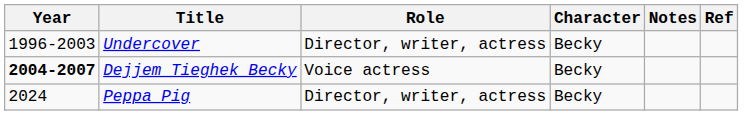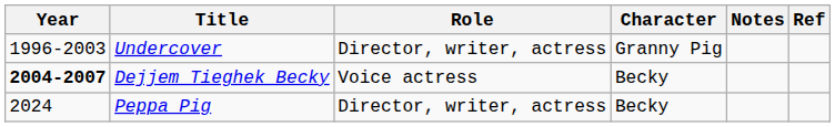Undercover | Character: Becky -> Granny Pig
